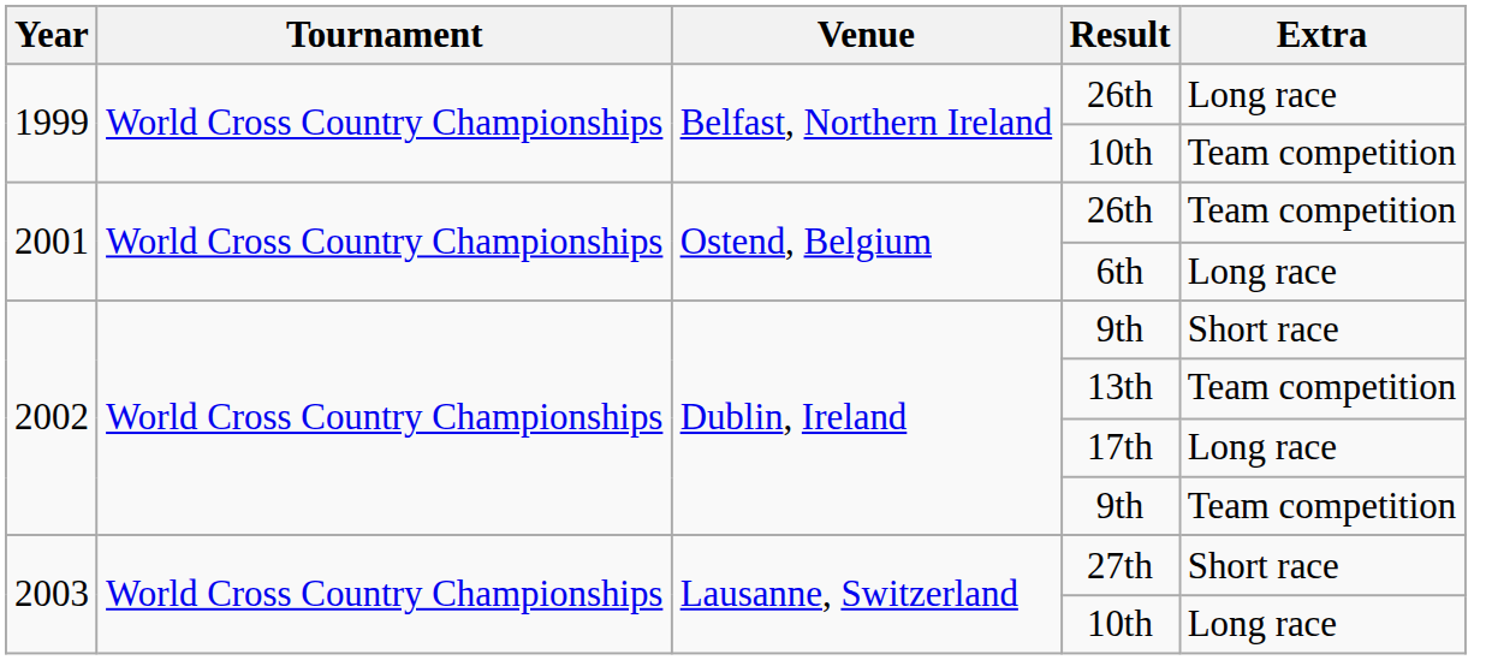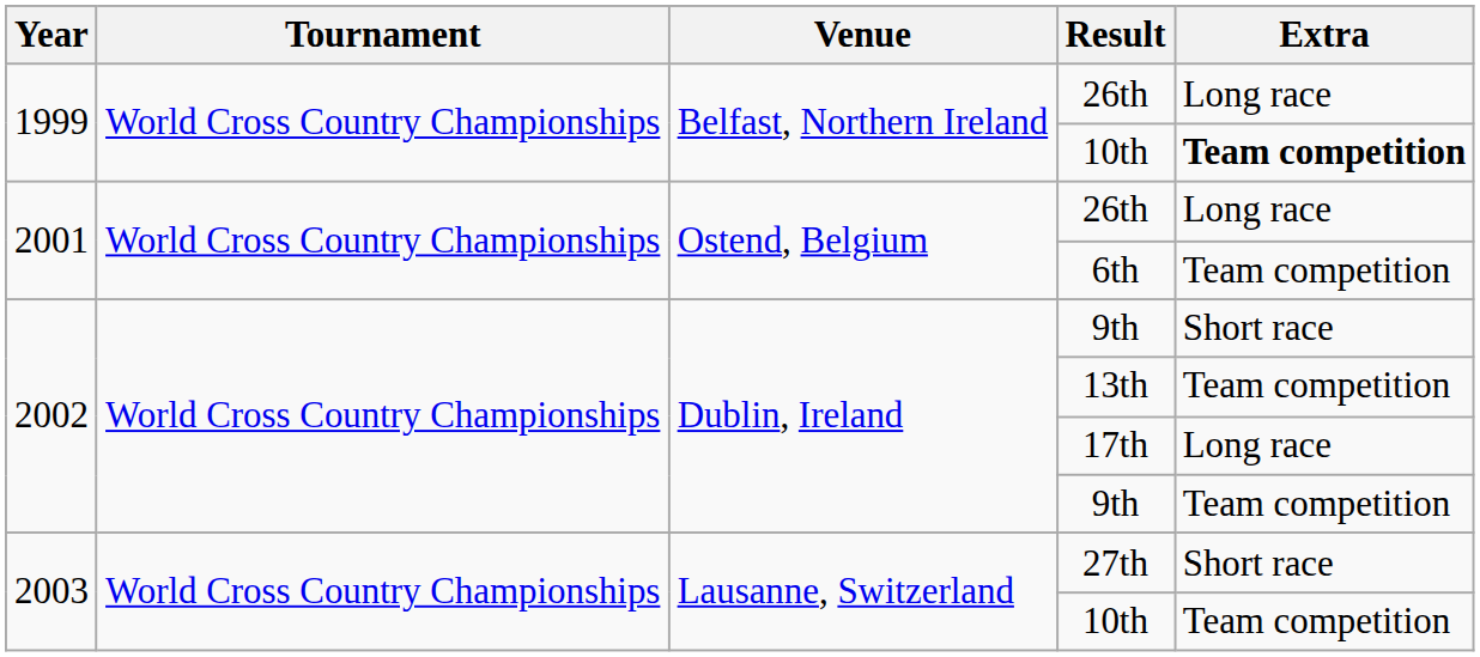1999 / 10th | Extra: normal -> bold
2001 / 26th | Extra: Team competition -> Long race
6th | Extra: Long race -> Team competition
2003 / 10th | Extra: Long race -> Team competition
